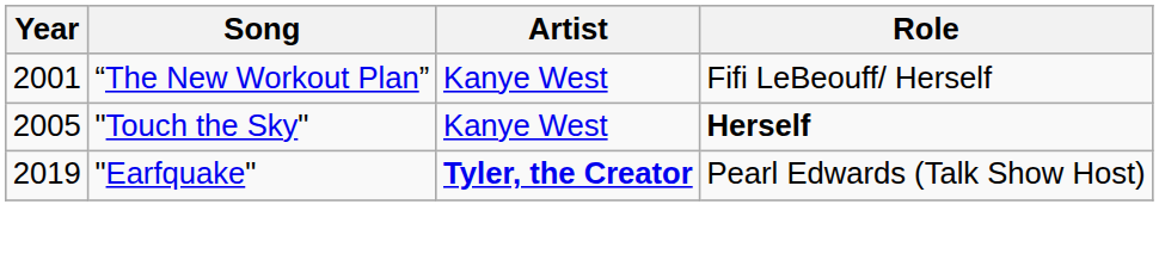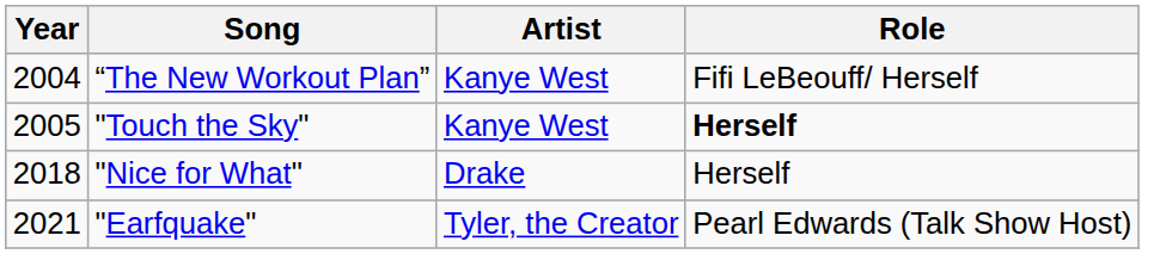“The New Workout Plan” | Year: 2001 -> 2004
+ row: 2018 | "Nice for What" | Drake | Herself
"Earfquake" | Year: 2019 -> 2021
"Earfquake" | Artist: bold -> normal
